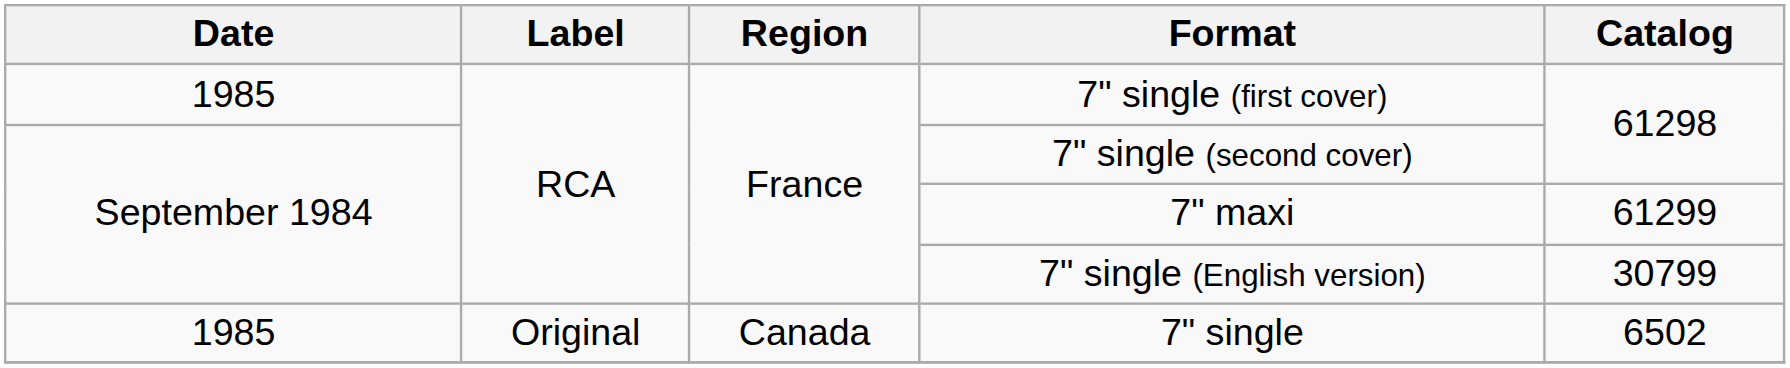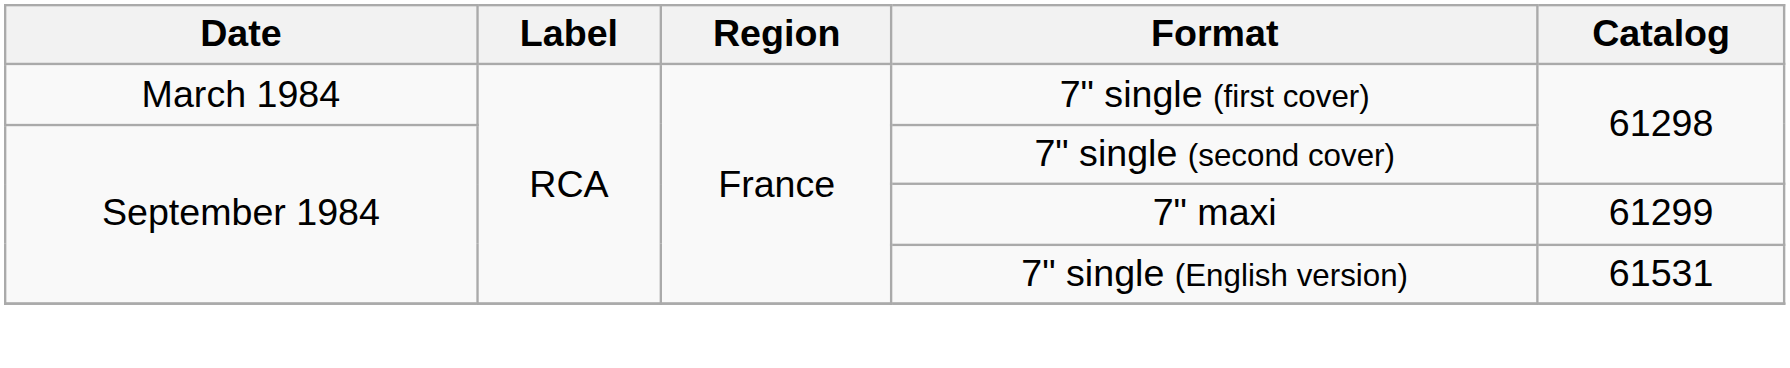7" single (first cover) | Date: 1985 -> March 1984
7" single (English version) | Catalog: 30799 -> 61531
- row: 1985 | Original | Canada | 7" single | 6502
